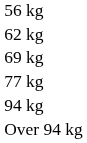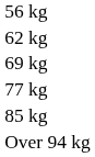+ row: 85 kg
- row: 94 kg
